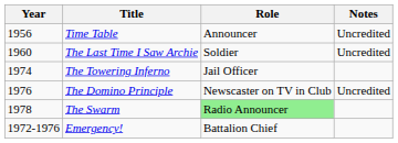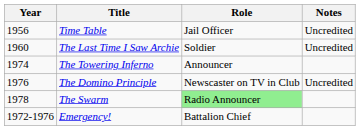Time Table | Role: Announcer -> Jail Officer
The Towering Inferno | Role: Jail Officer -> Announcer
